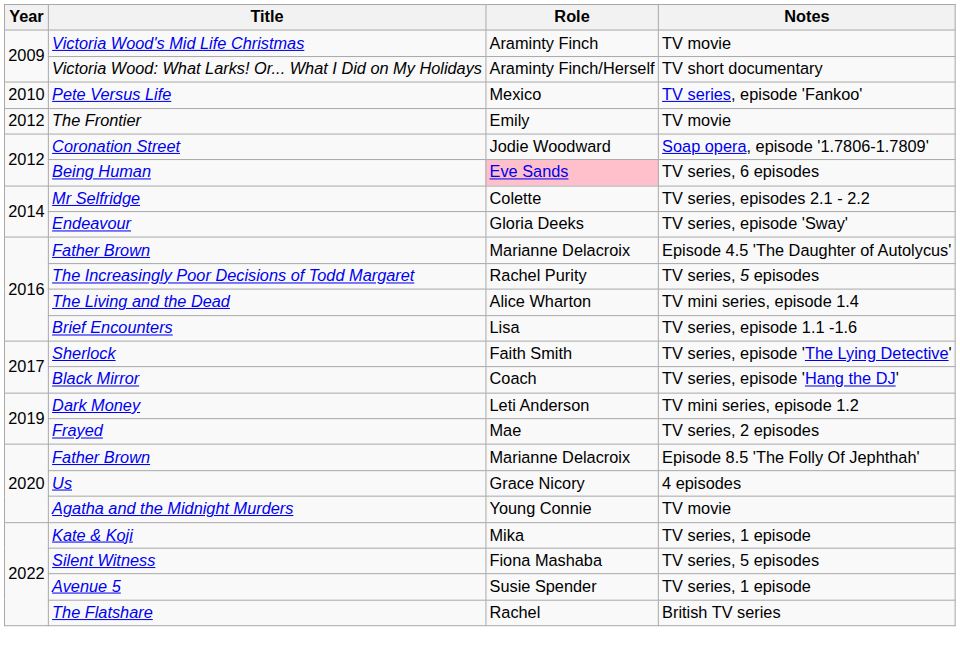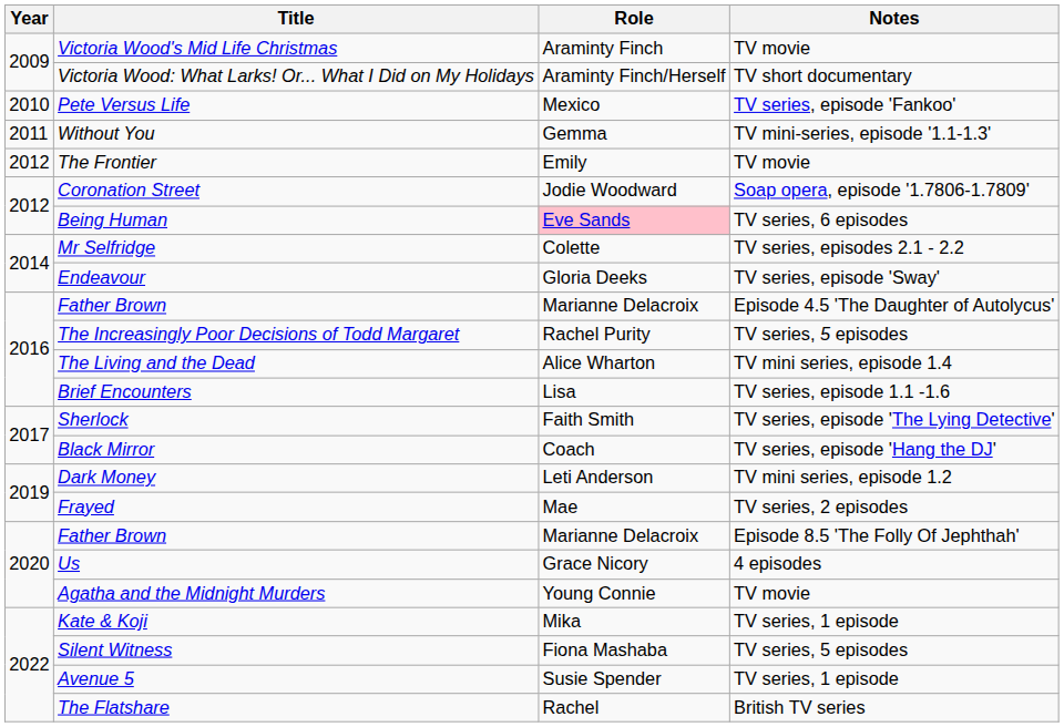+ row: 2011 | Without You | Gemma | TV mini-series, episode '1.1-1.3'
